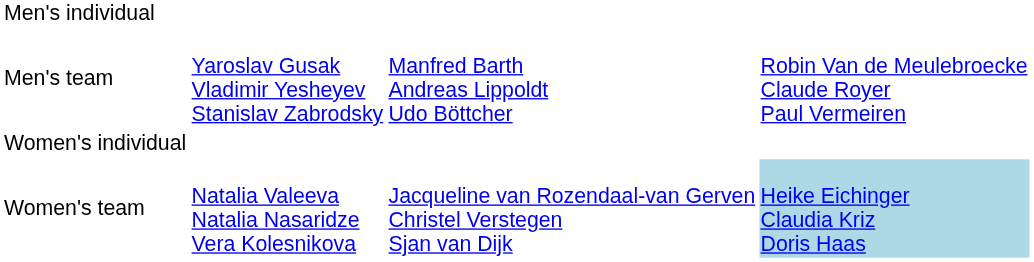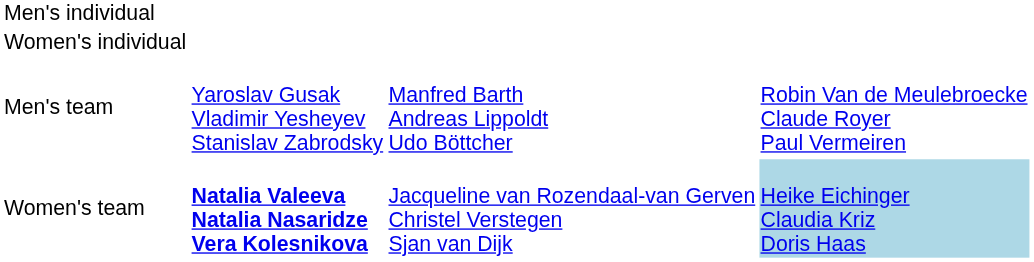rows swapped: Women's individual <-> Men's team
Women's team | column 2: normal -> bold
